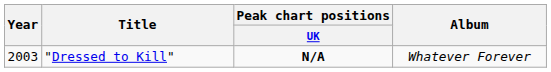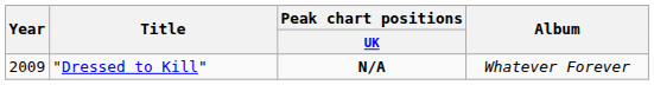"Dressed to Kill" | Year: 2003 -> 2009
